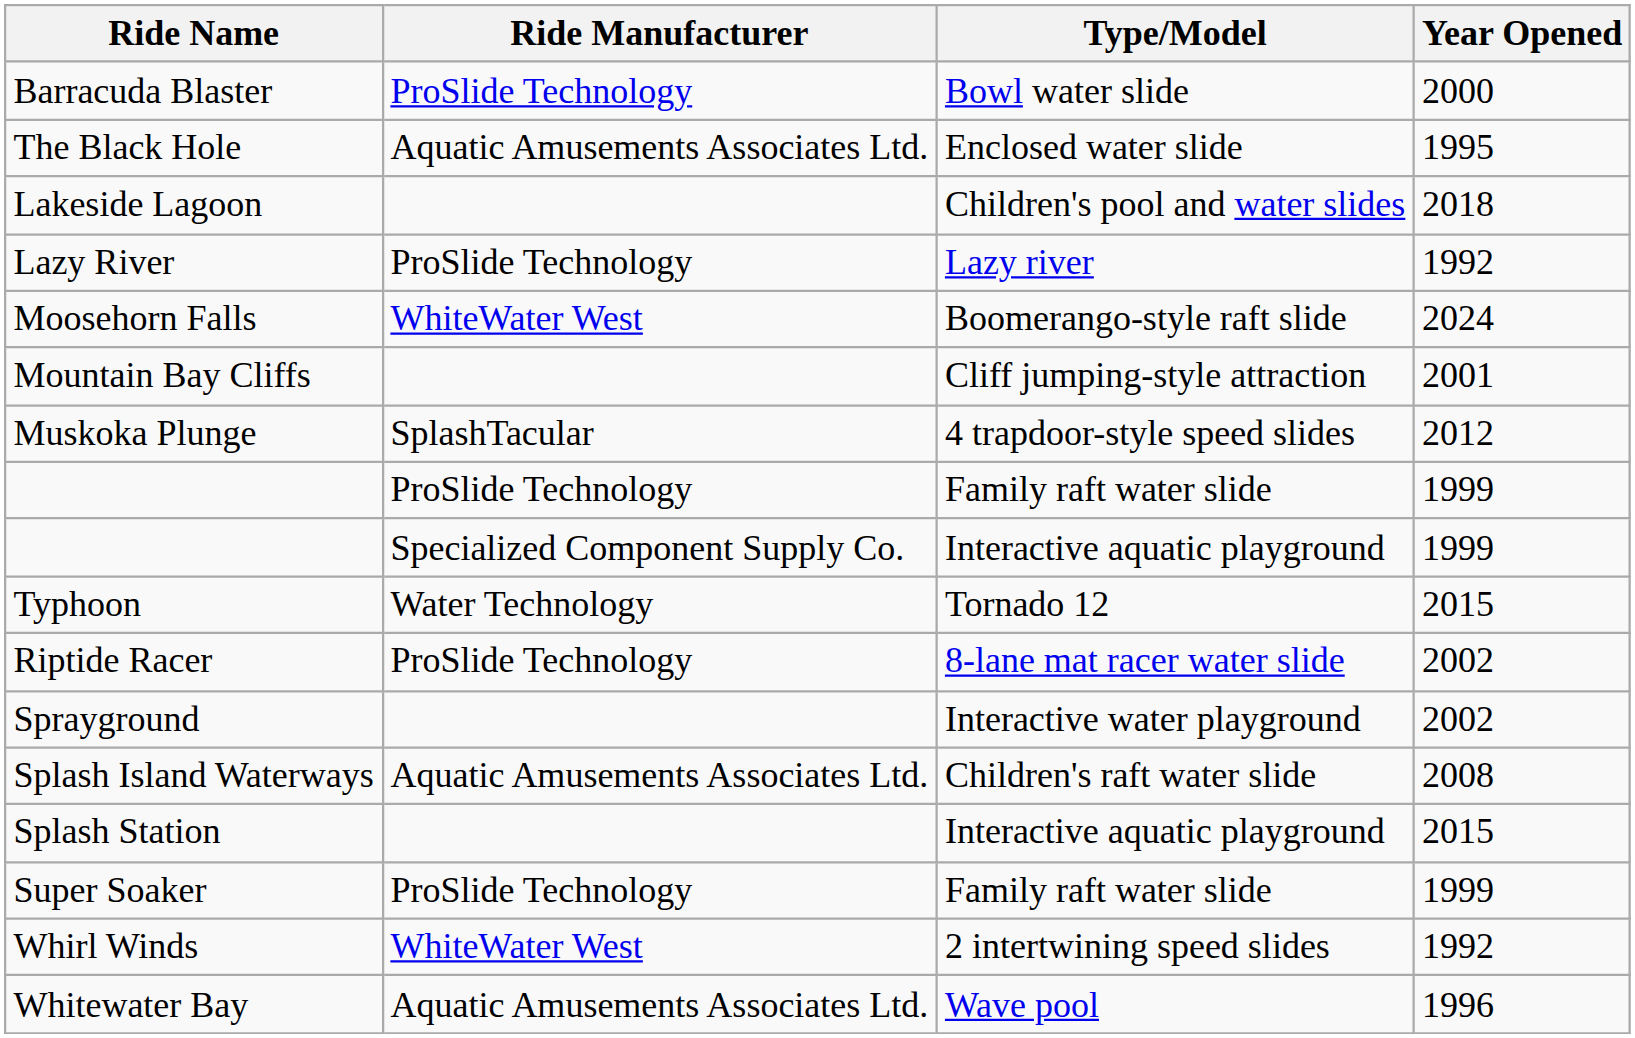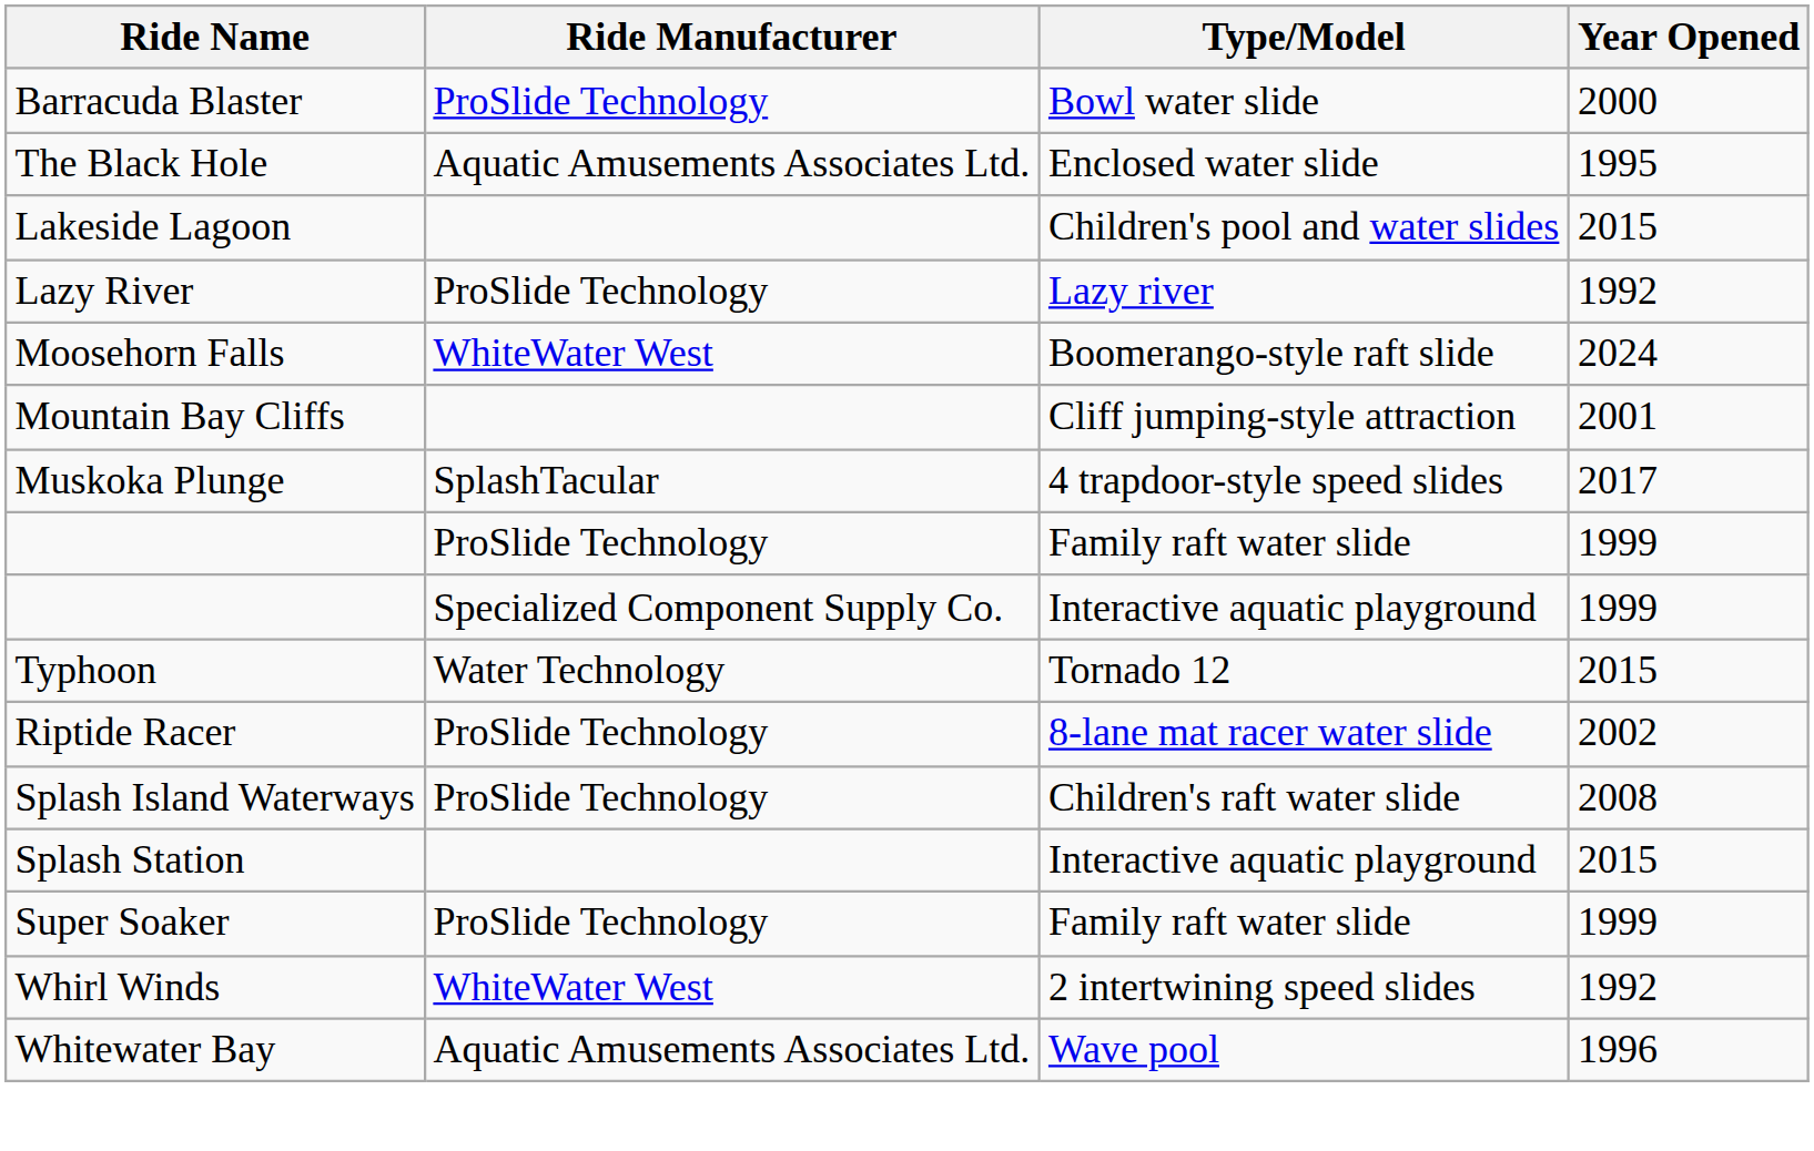Lakeside Lagoon | Year Opened: 2018 -> 2015
Muskoka Plunge | Year Opened: 2012 -> 2017
- row: Sprayground | Interactive water playground | 2002
Splash Island Waterways | Ride Manufacturer: Aquatic Amusements Associates Ltd. -> ProSlide Technology
